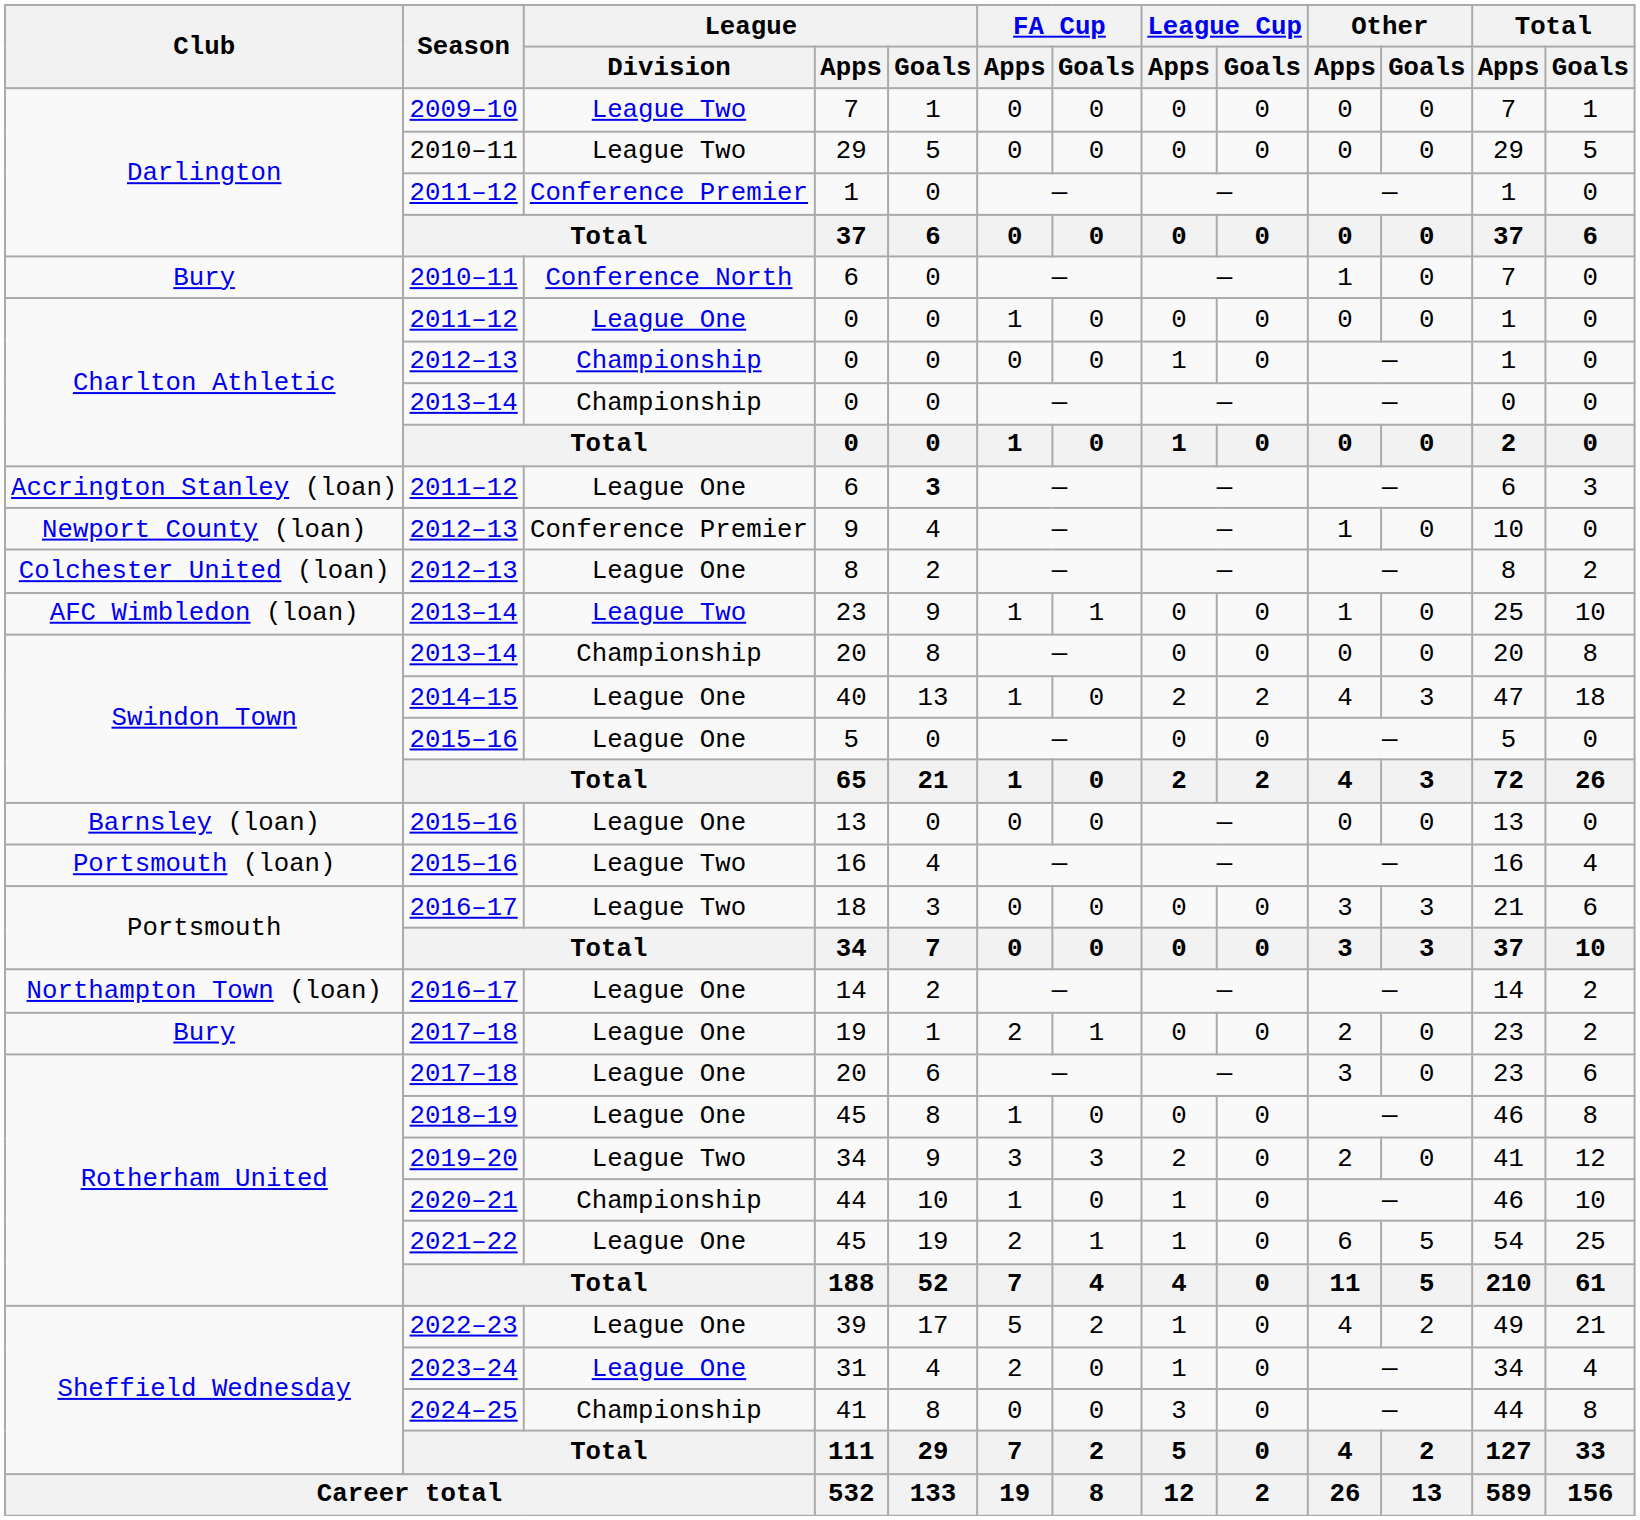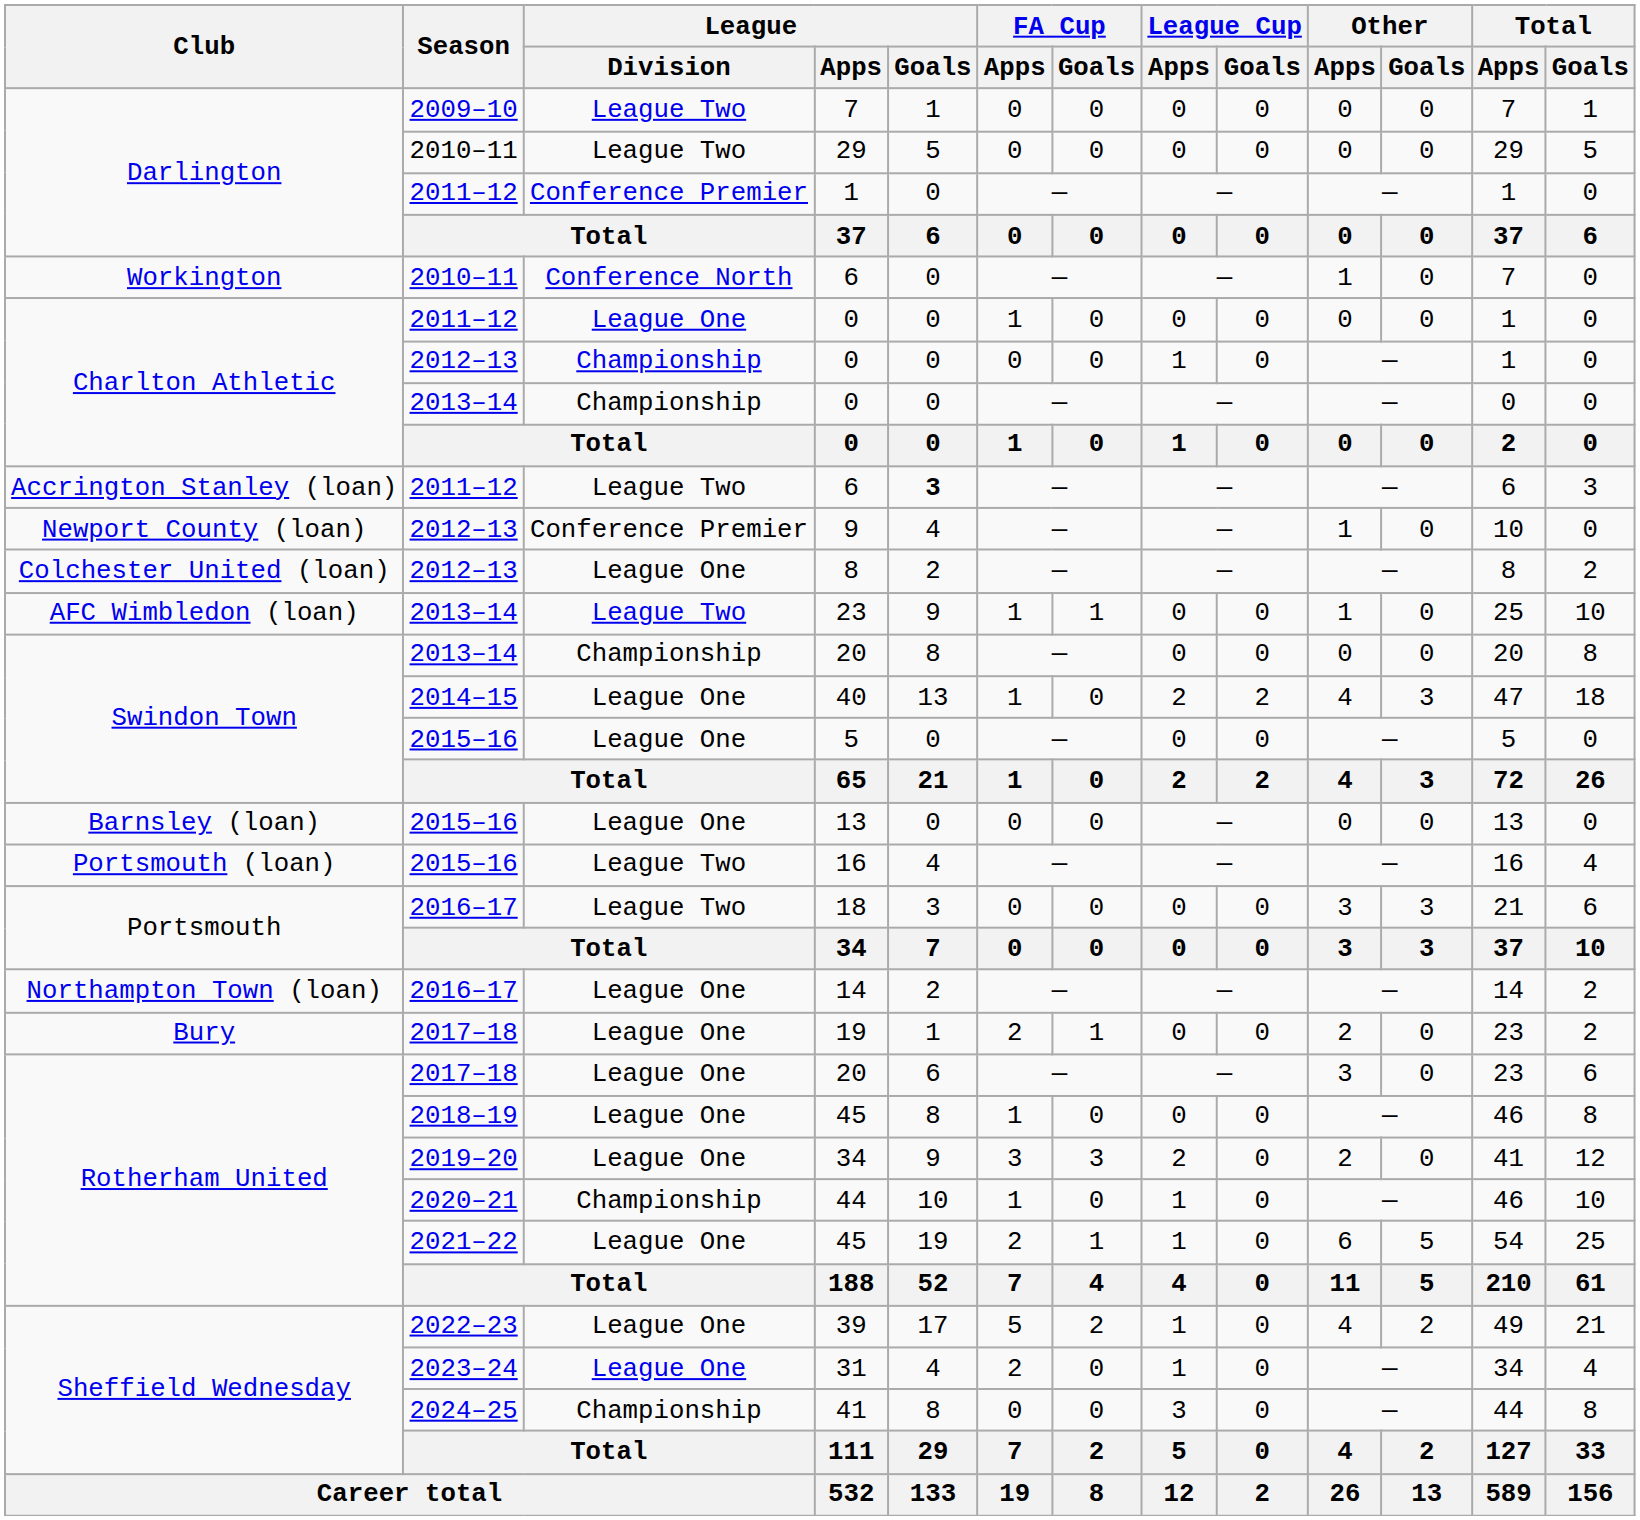2010–11 / 6 | Club: Bury -> Workington
2011–12 / 6 | League / Division: League One -> League Two
2019–20 / 34 | League / Division: League Two -> League One
